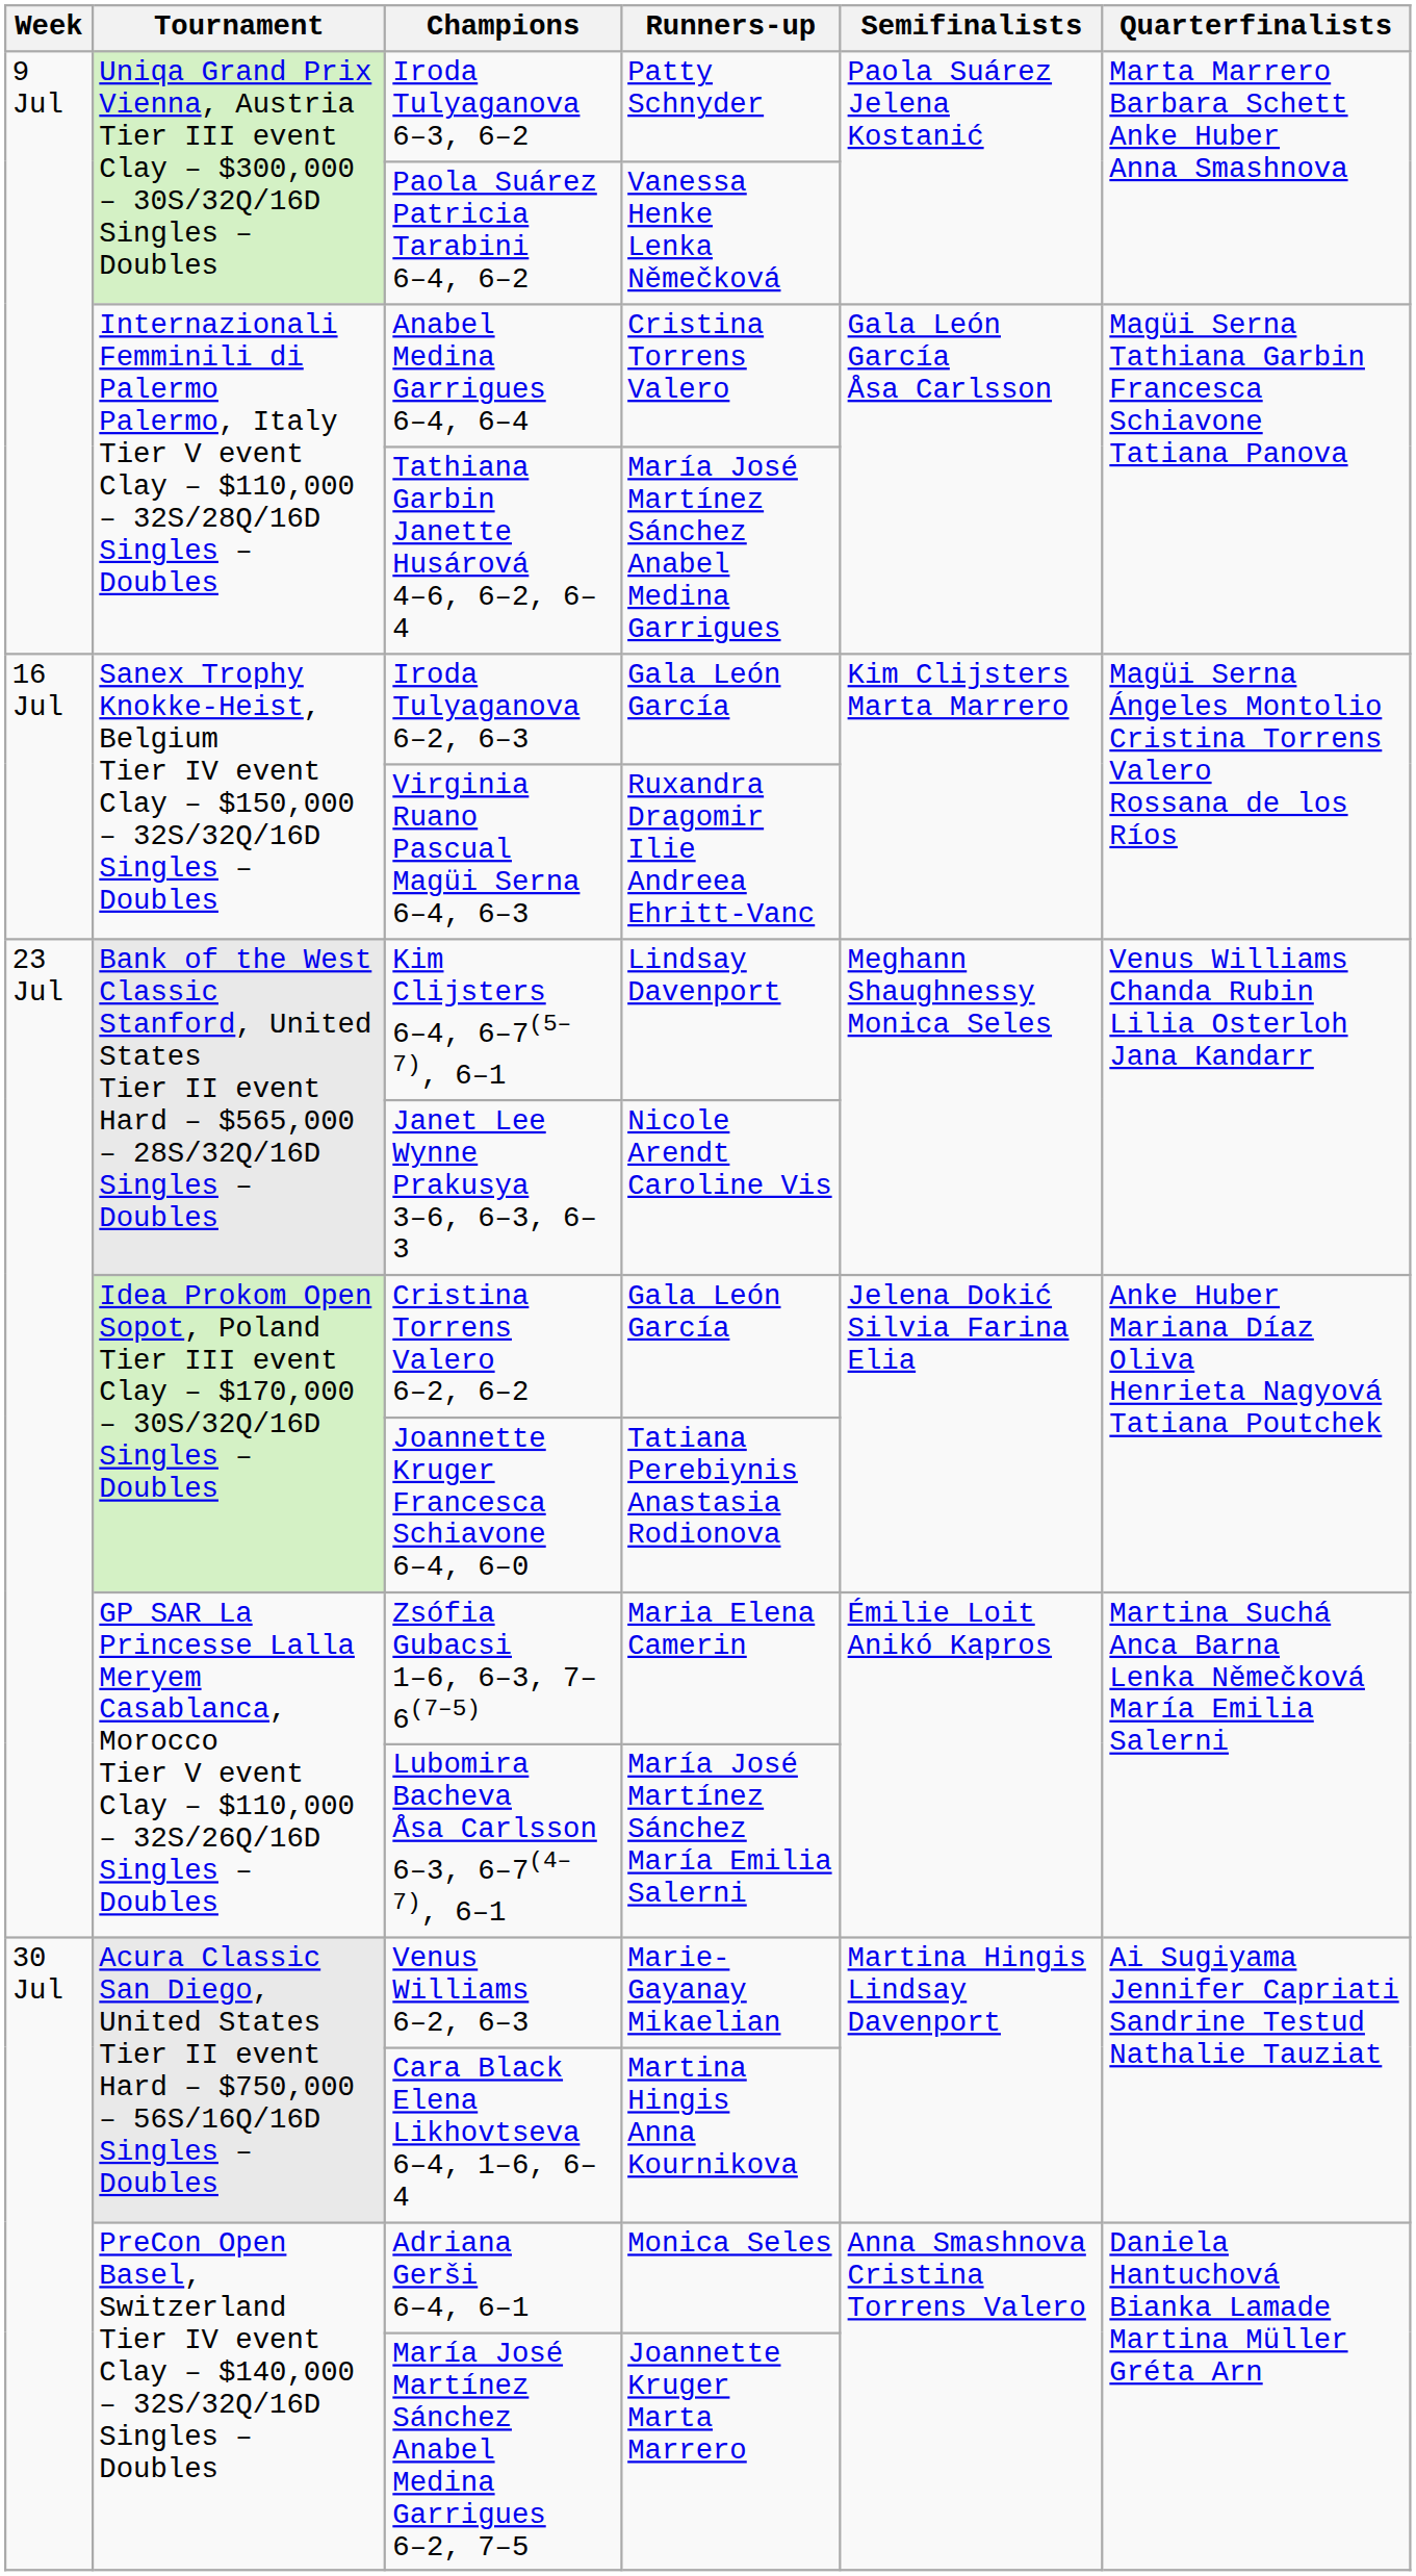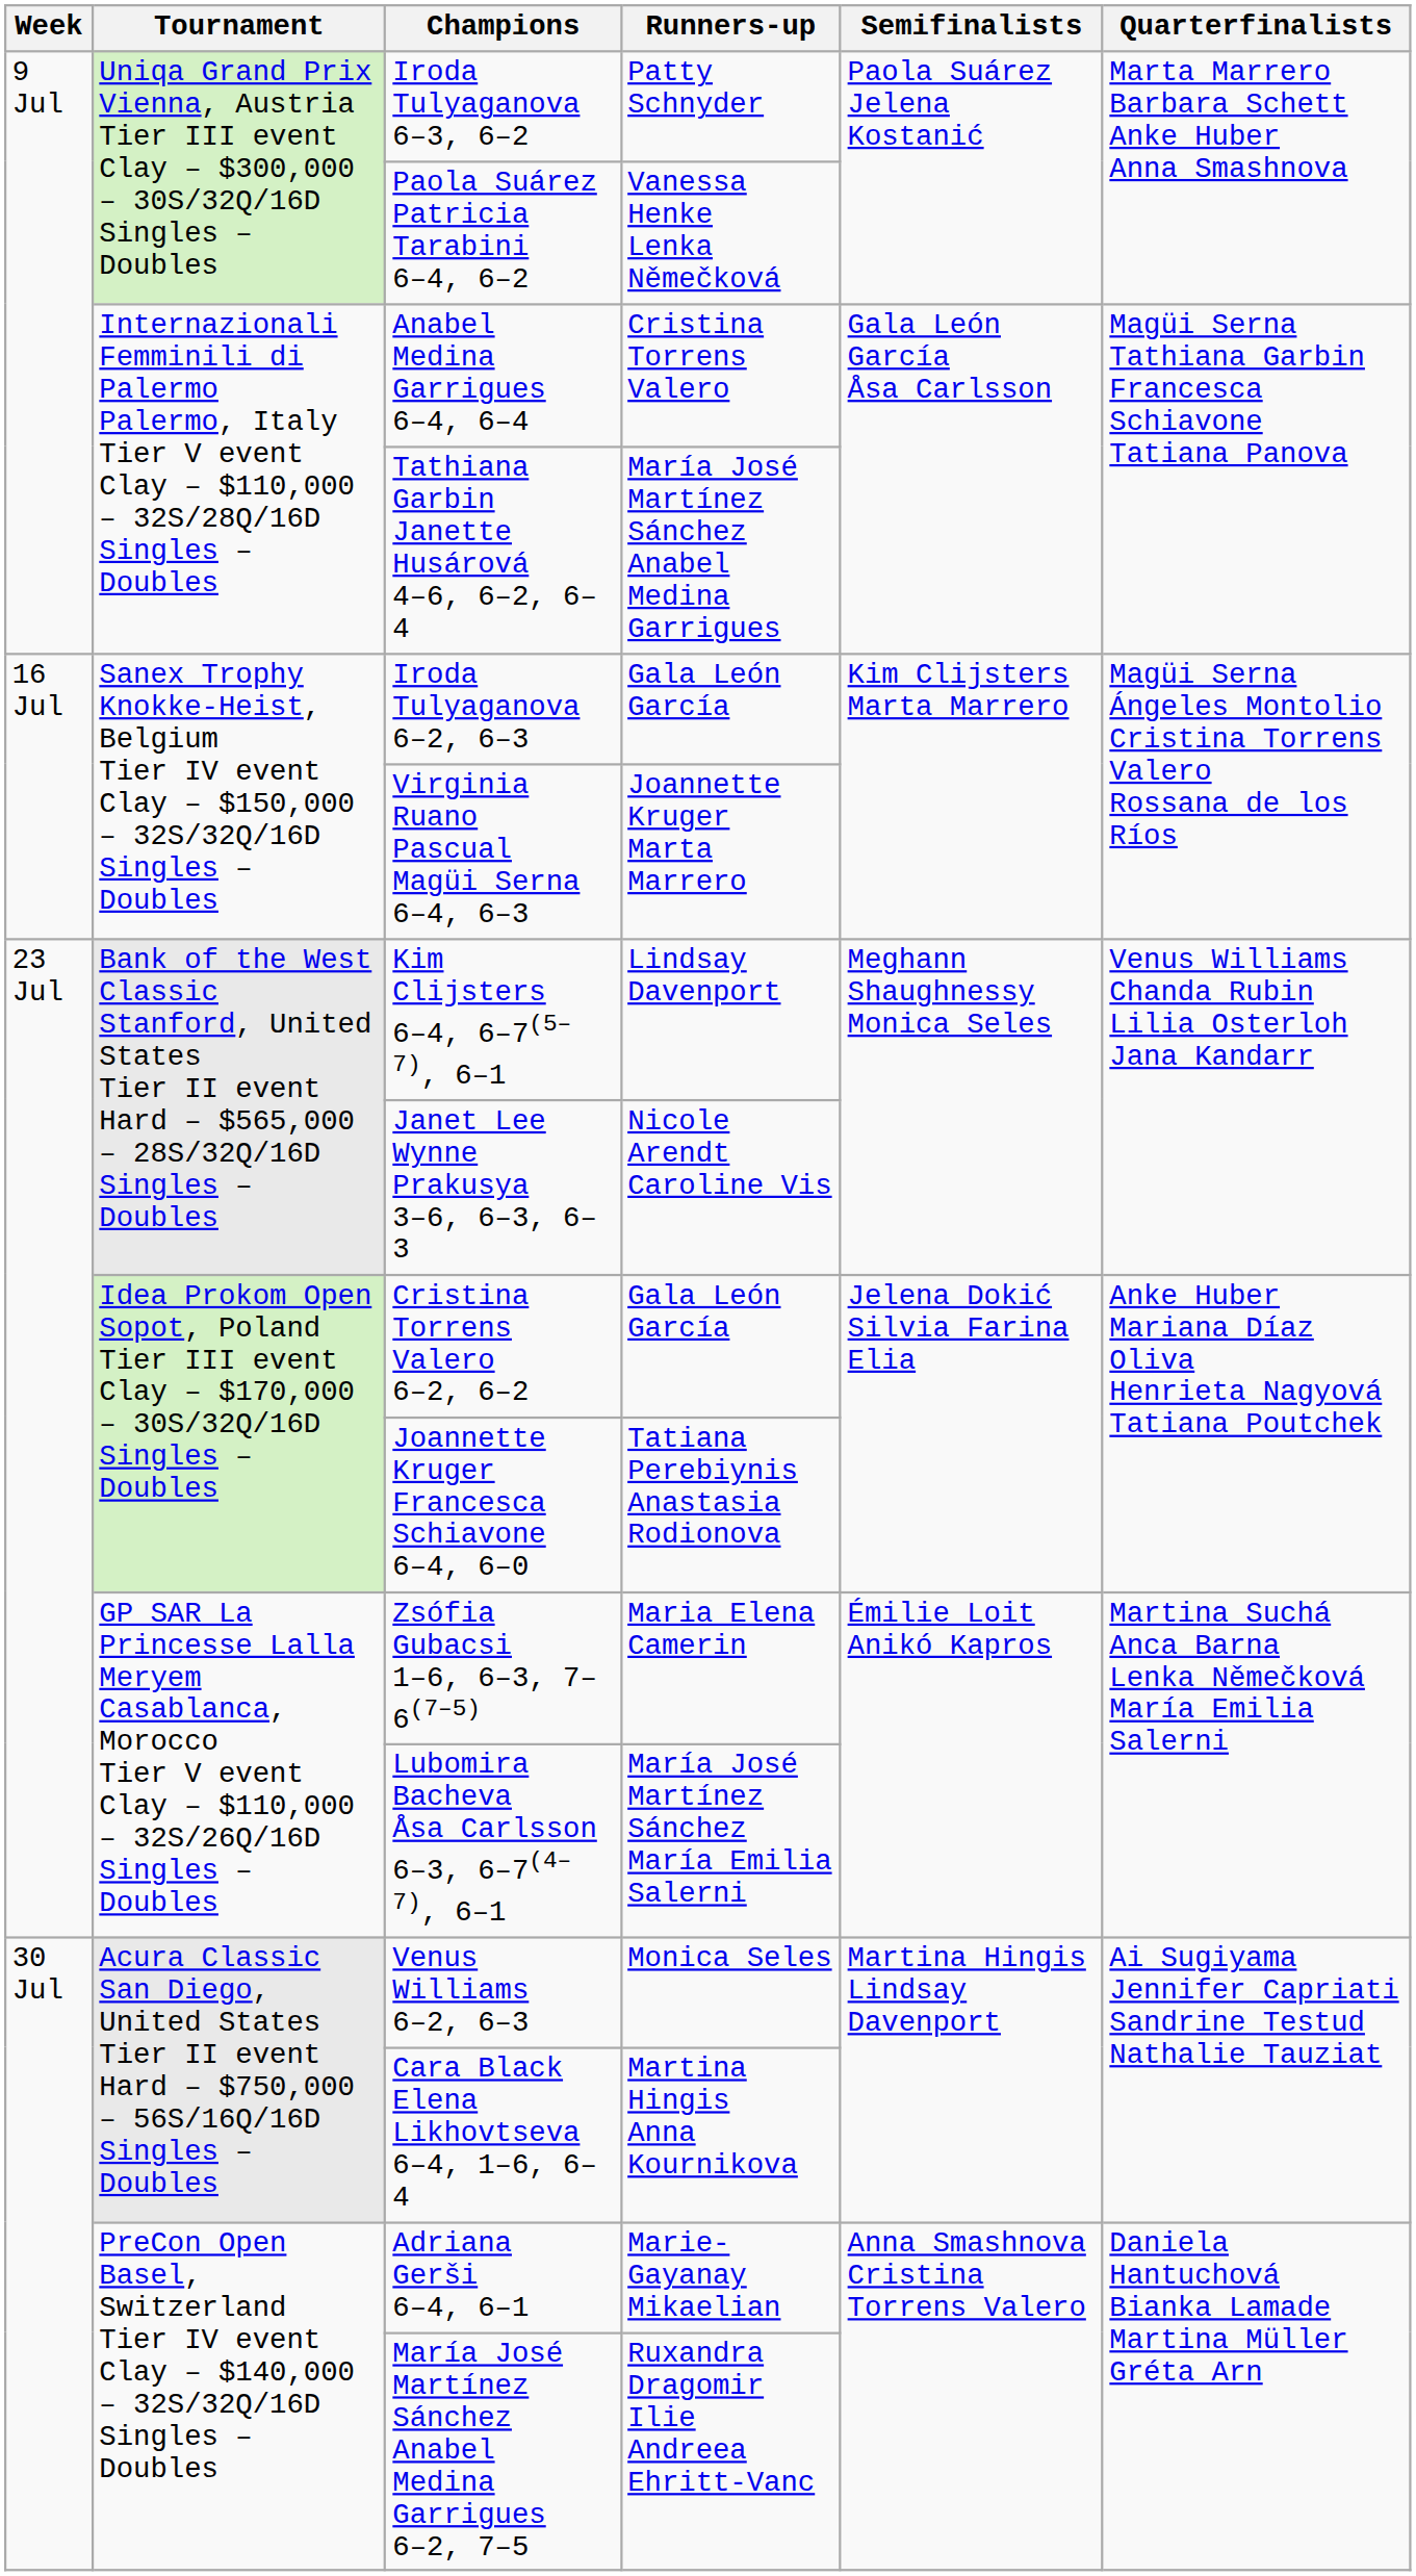Virginia Ruano Pascual Magüi Serna 6–4, 6–3 | Runners-up: Ruxandra Dragomir Ilie Andreea Ehritt-Vanc -> Joannette Kruger Marta Marrero
Venus Williams 6–2, 6–3 | Runners-up: Marie-Gayanay Mikaelian -> Monica Seles
Adriana Gerši 6–4, 6–1 | Runners-up: Monica Seles -> Marie-Gayanay Mikaelian
María José Martínez Sánchez Anabel Medina Garrigues 6–2, 7–5 | Runners-up: Joannette Kruger Marta Marrero -> Ruxandra Dragomir Ilie Andreea Ehritt-Vanc
